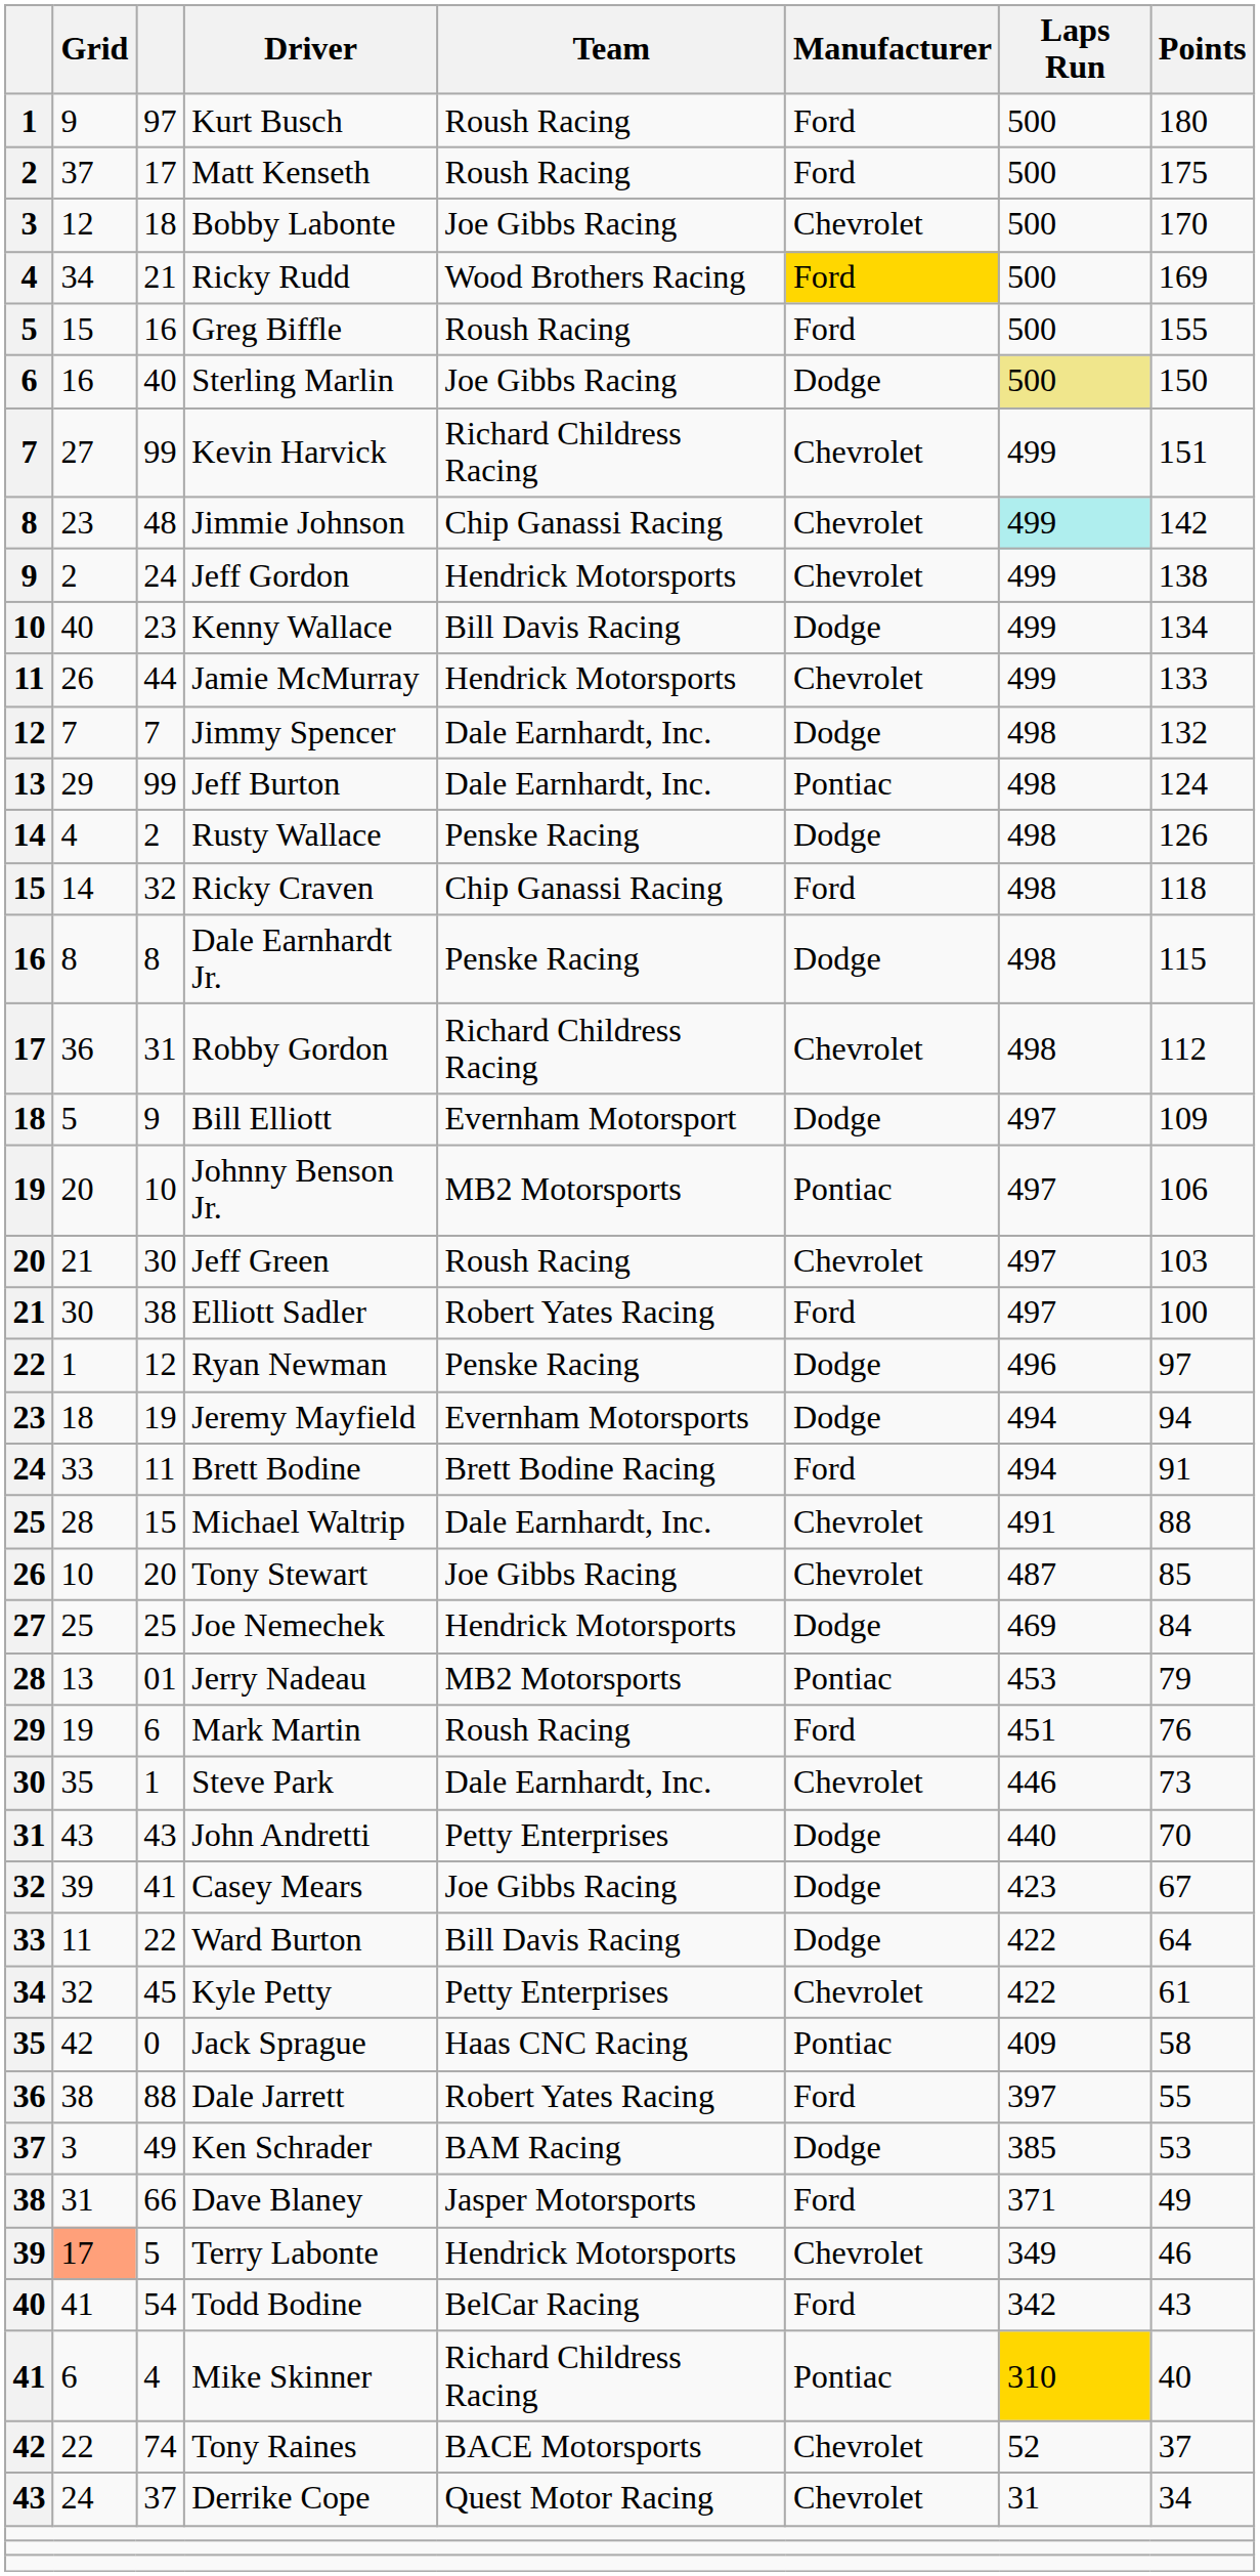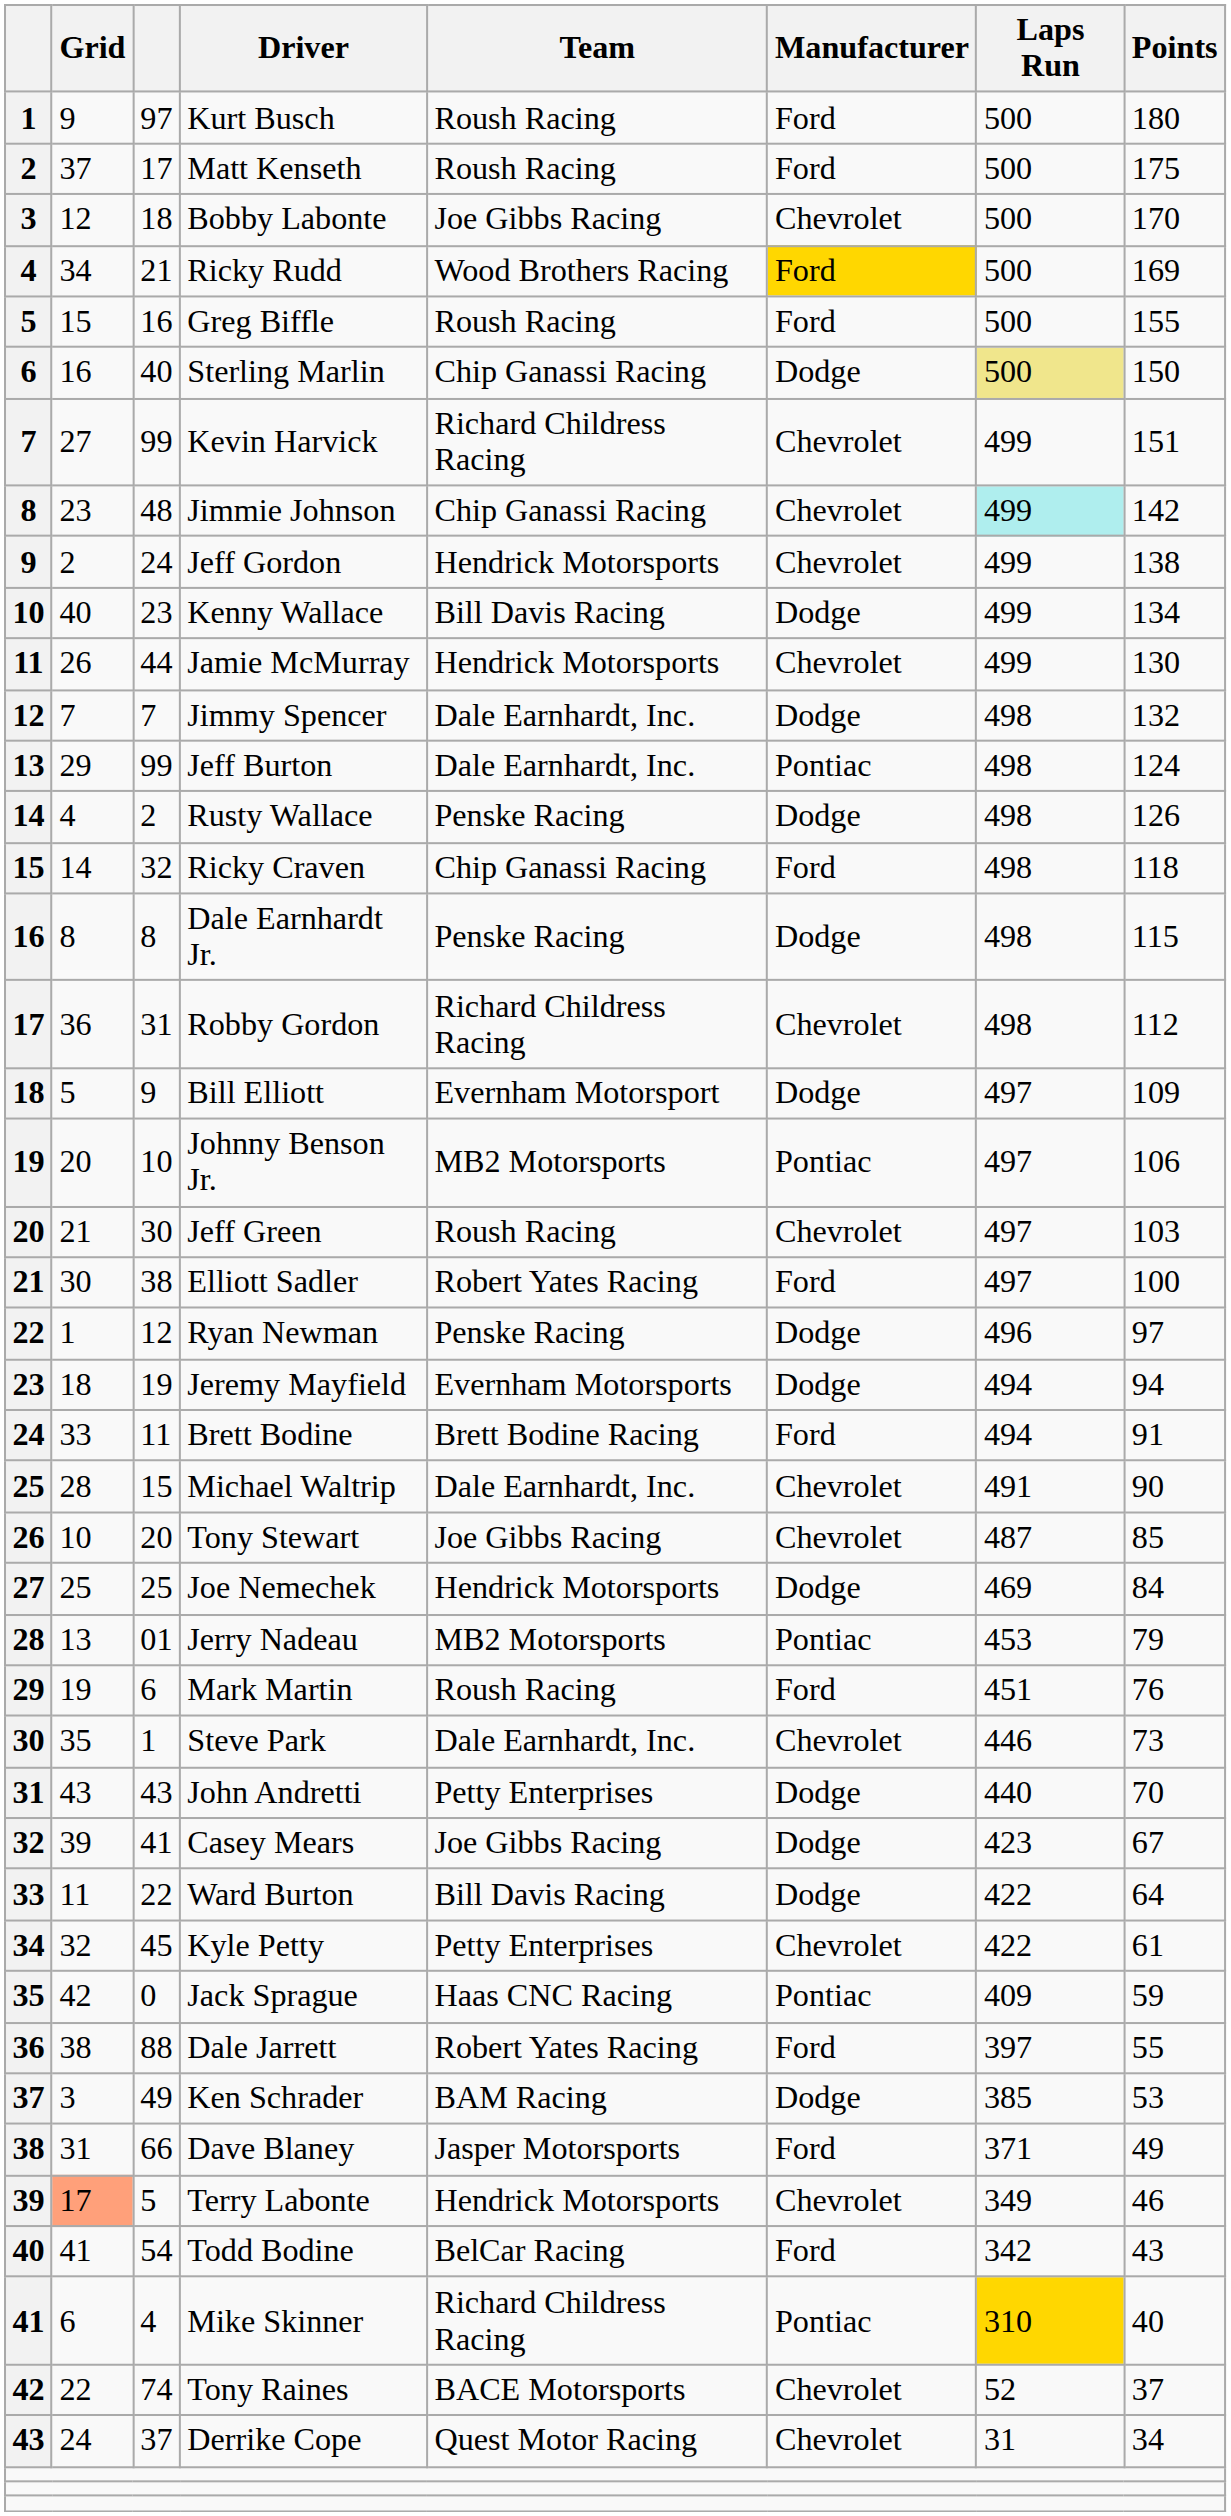Sterling Marlin | Team: Joe Gibbs Racing -> Chip Ganassi Racing
Jamie McMurray | Points: 133 -> 130
Michael Waltrip | Points: 88 -> 90
Jack Sprague | Points: 58 -> 59
